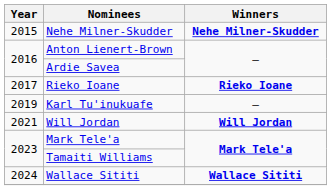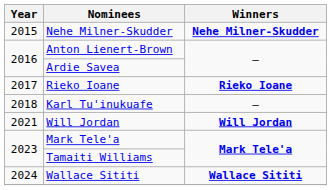Karl Tu'inukuafe | Year: 2019 -> 2018
